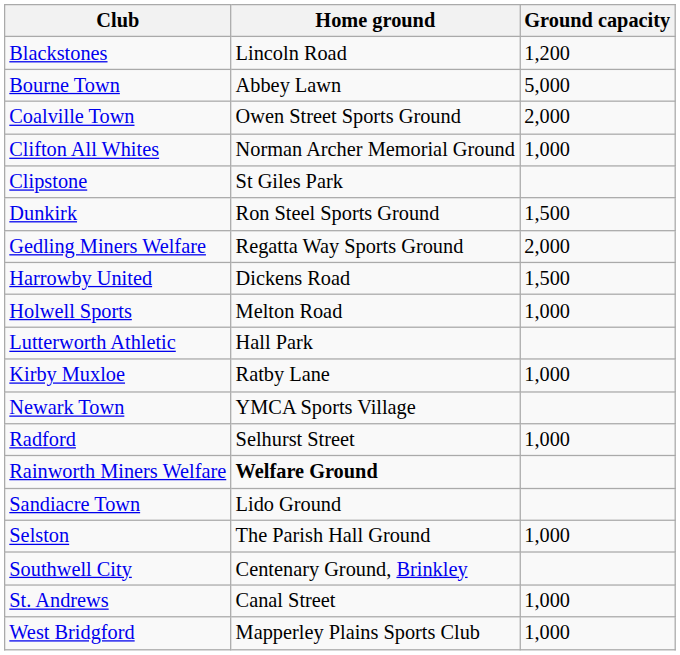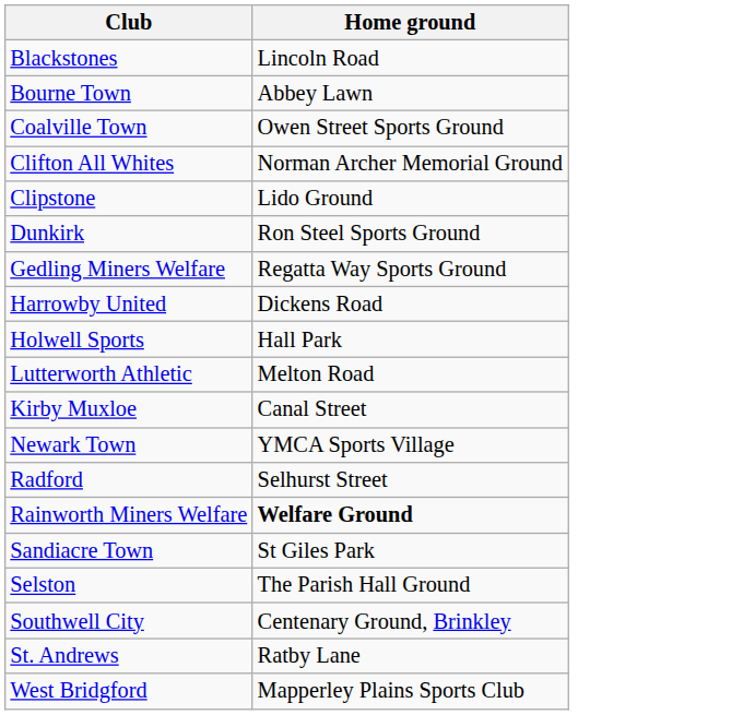- column: Ground capacity | 1,200 | 5,000 | 2,000 | 1,000 | 1,500 | 2,000 | 1,500 | 1,000 | 1,000 | 1,000 | 1,000 | 1,000 | 1,000
Clipstone | Home ground: St Giles Park -> Lido Ground
Holwell Sports | Home ground: Melton Road -> Hall Park
Lutterworth Athletic | Home ground: Hall Park -> Melton Road
Kirby Muxloe | Home ground: Ratby Lane -> Canal Street
Sandiacre Town | Home ground: Lido Ground -> St Giles Park
St. Andrews | Home ground: Canal Street -> Ratby Lane
